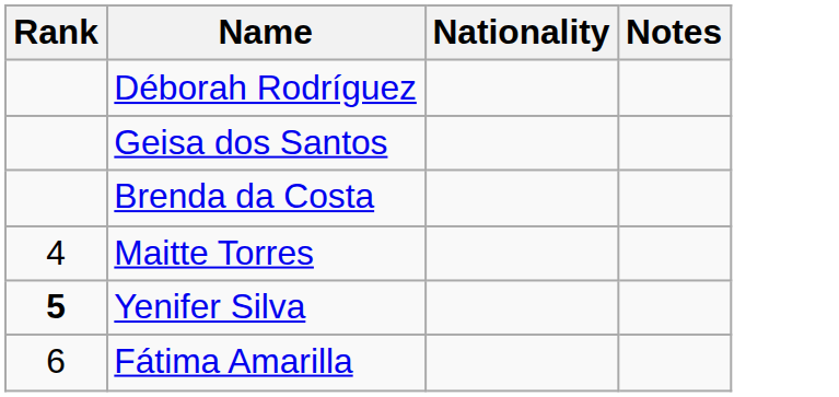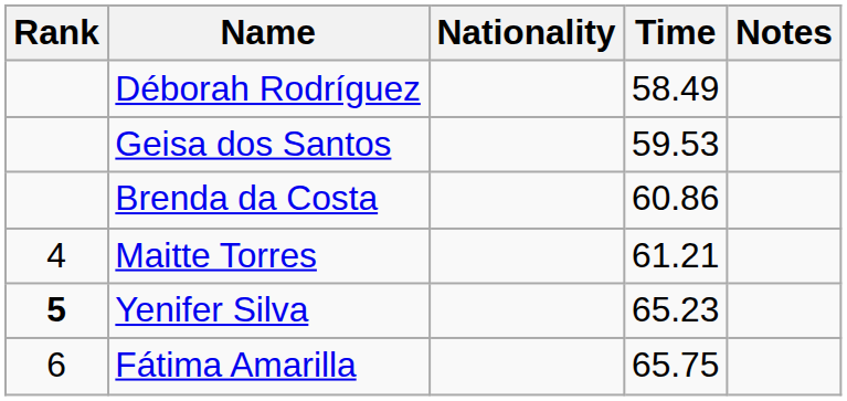+ column: Time | 58.49 | 59.53 | 60.86 | 61.21 | 65.23 | 65.75
